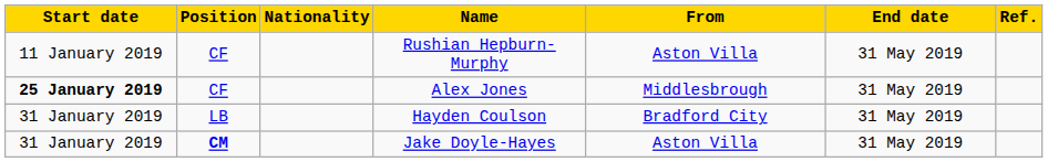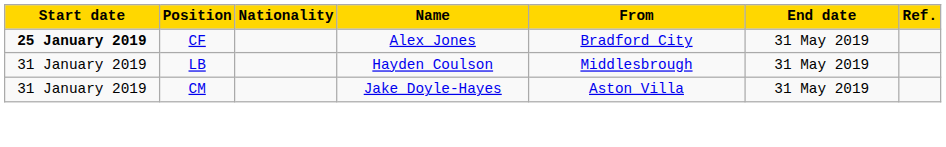- row: 11 January 2019 | CF | Rushian Hepburn-Murphy | Aston Villa | 31 May 2019
Alex Jones | From: Middlesbrough -> Bradford City
Hayden Coulson | From: Bradford City -> Middlesbrough
Jake Doyle-Hayes | Position: bold -> normal
